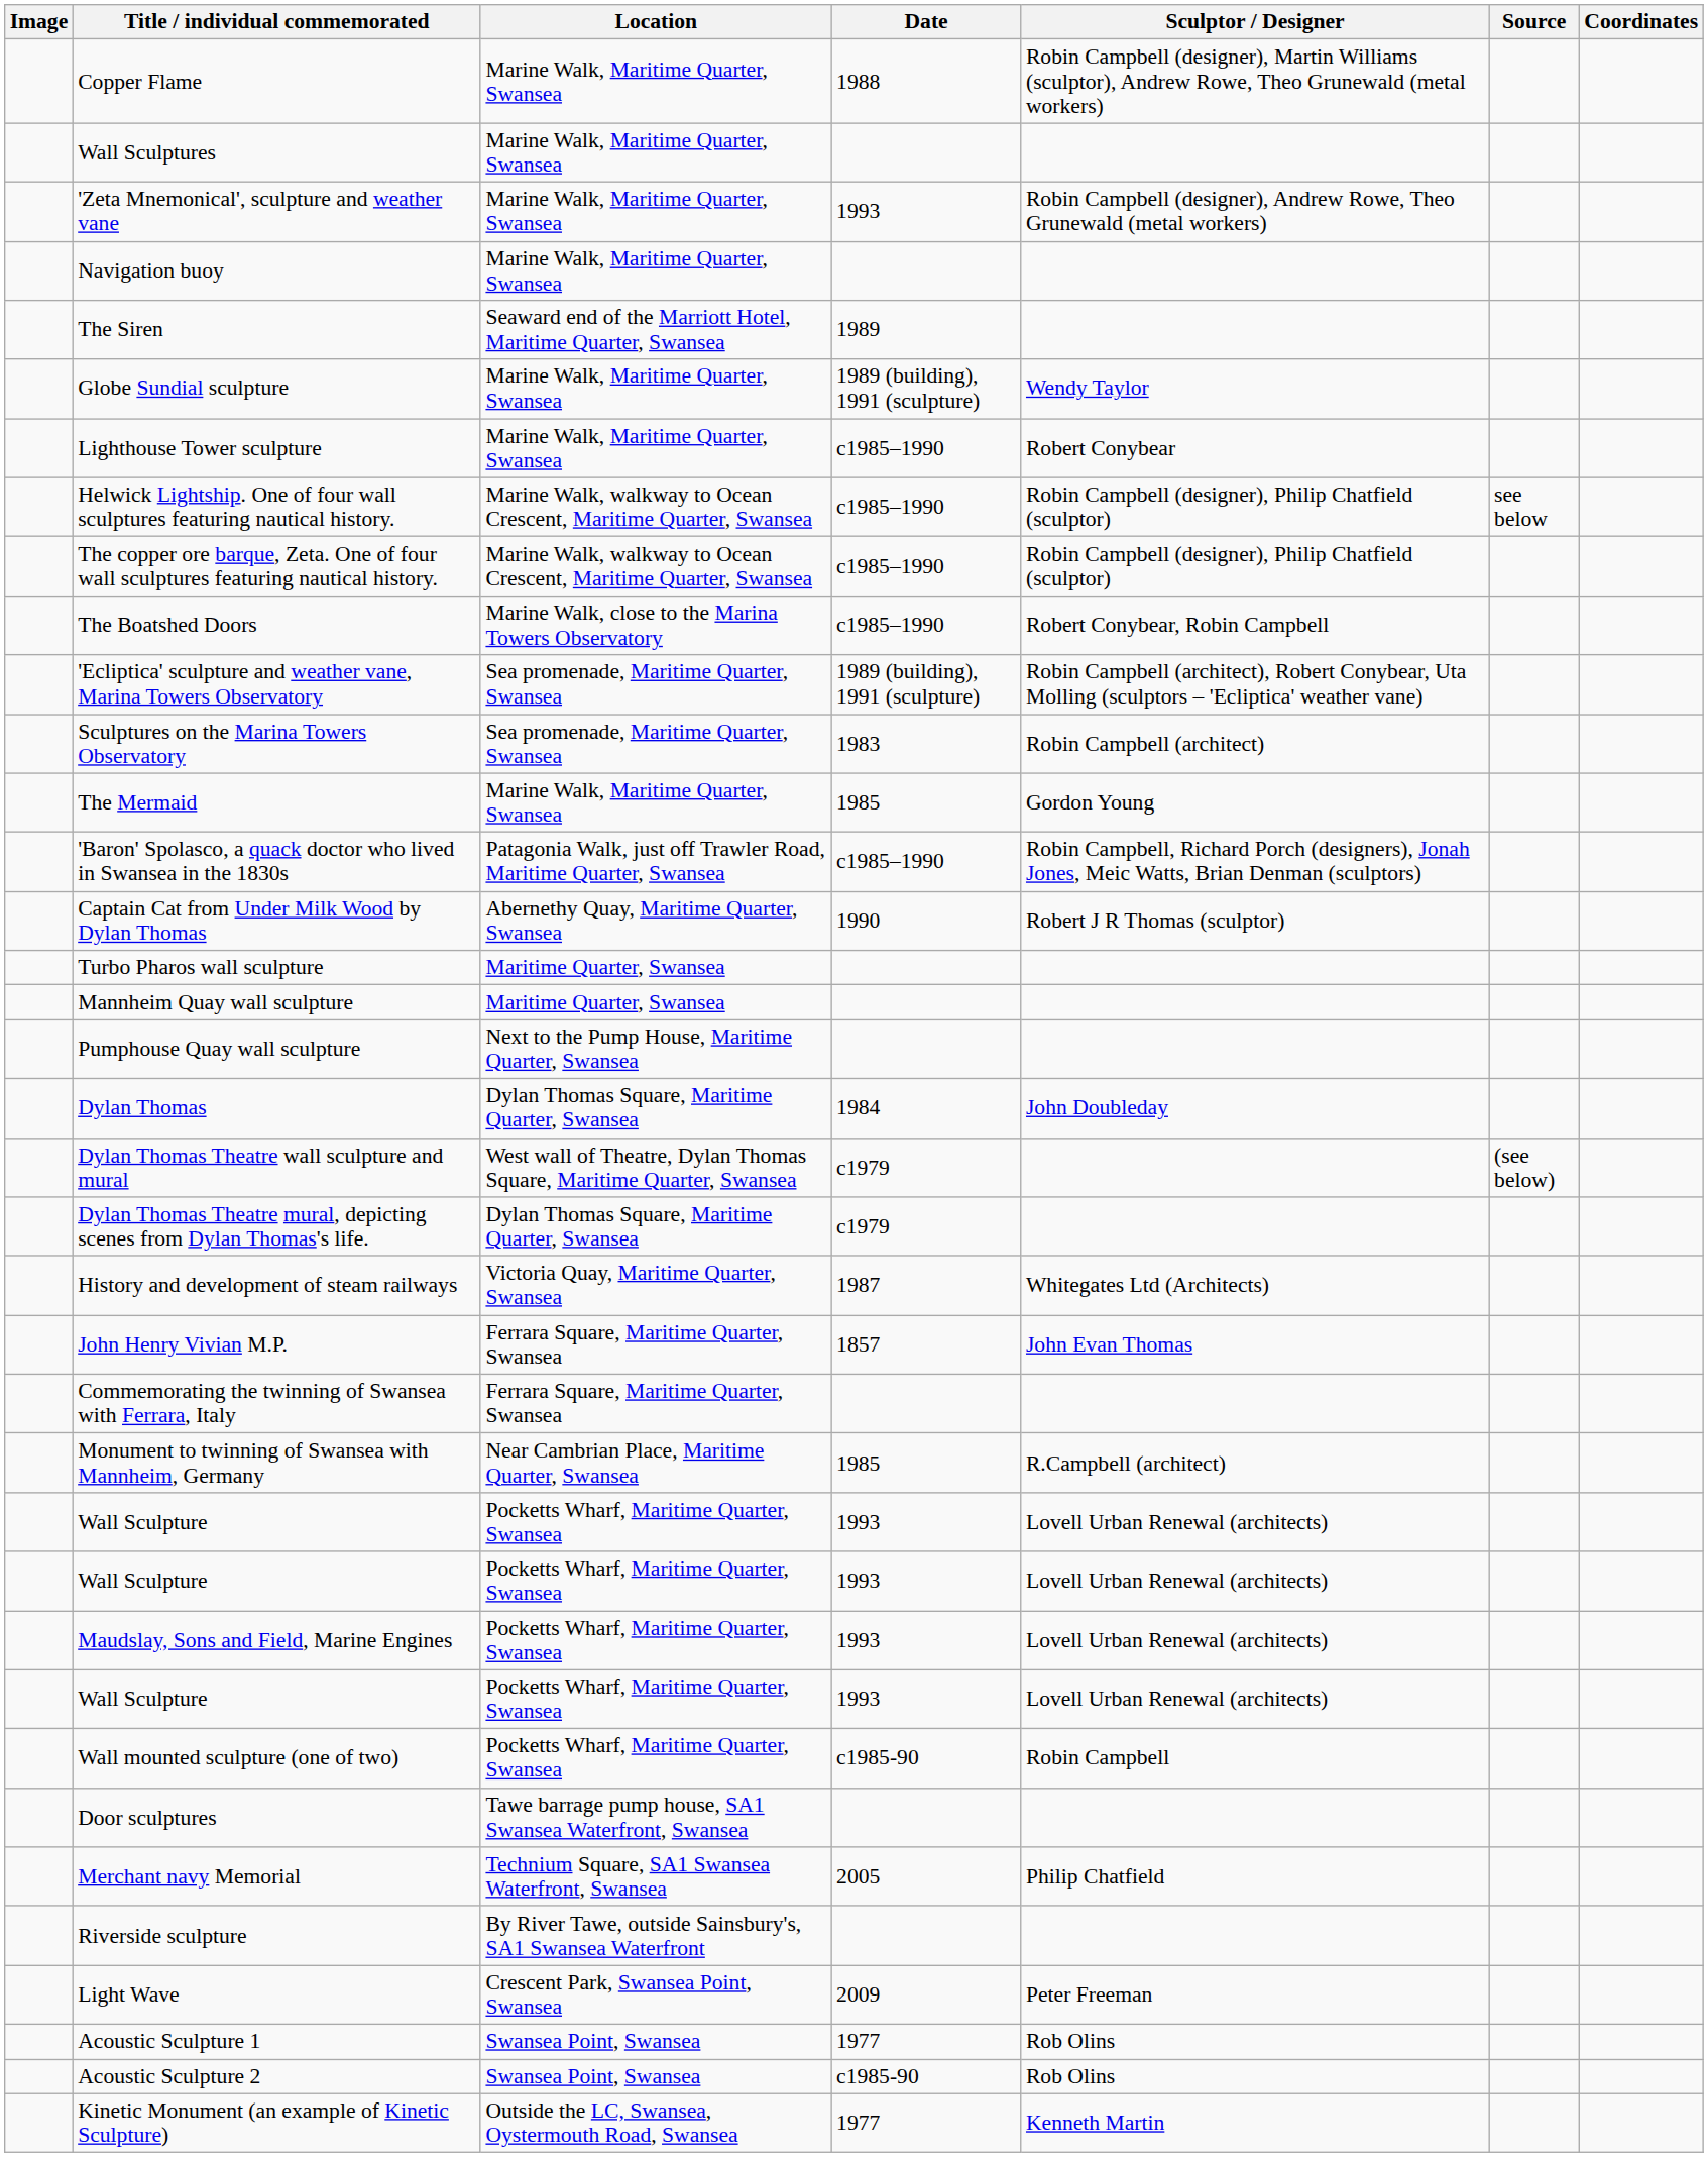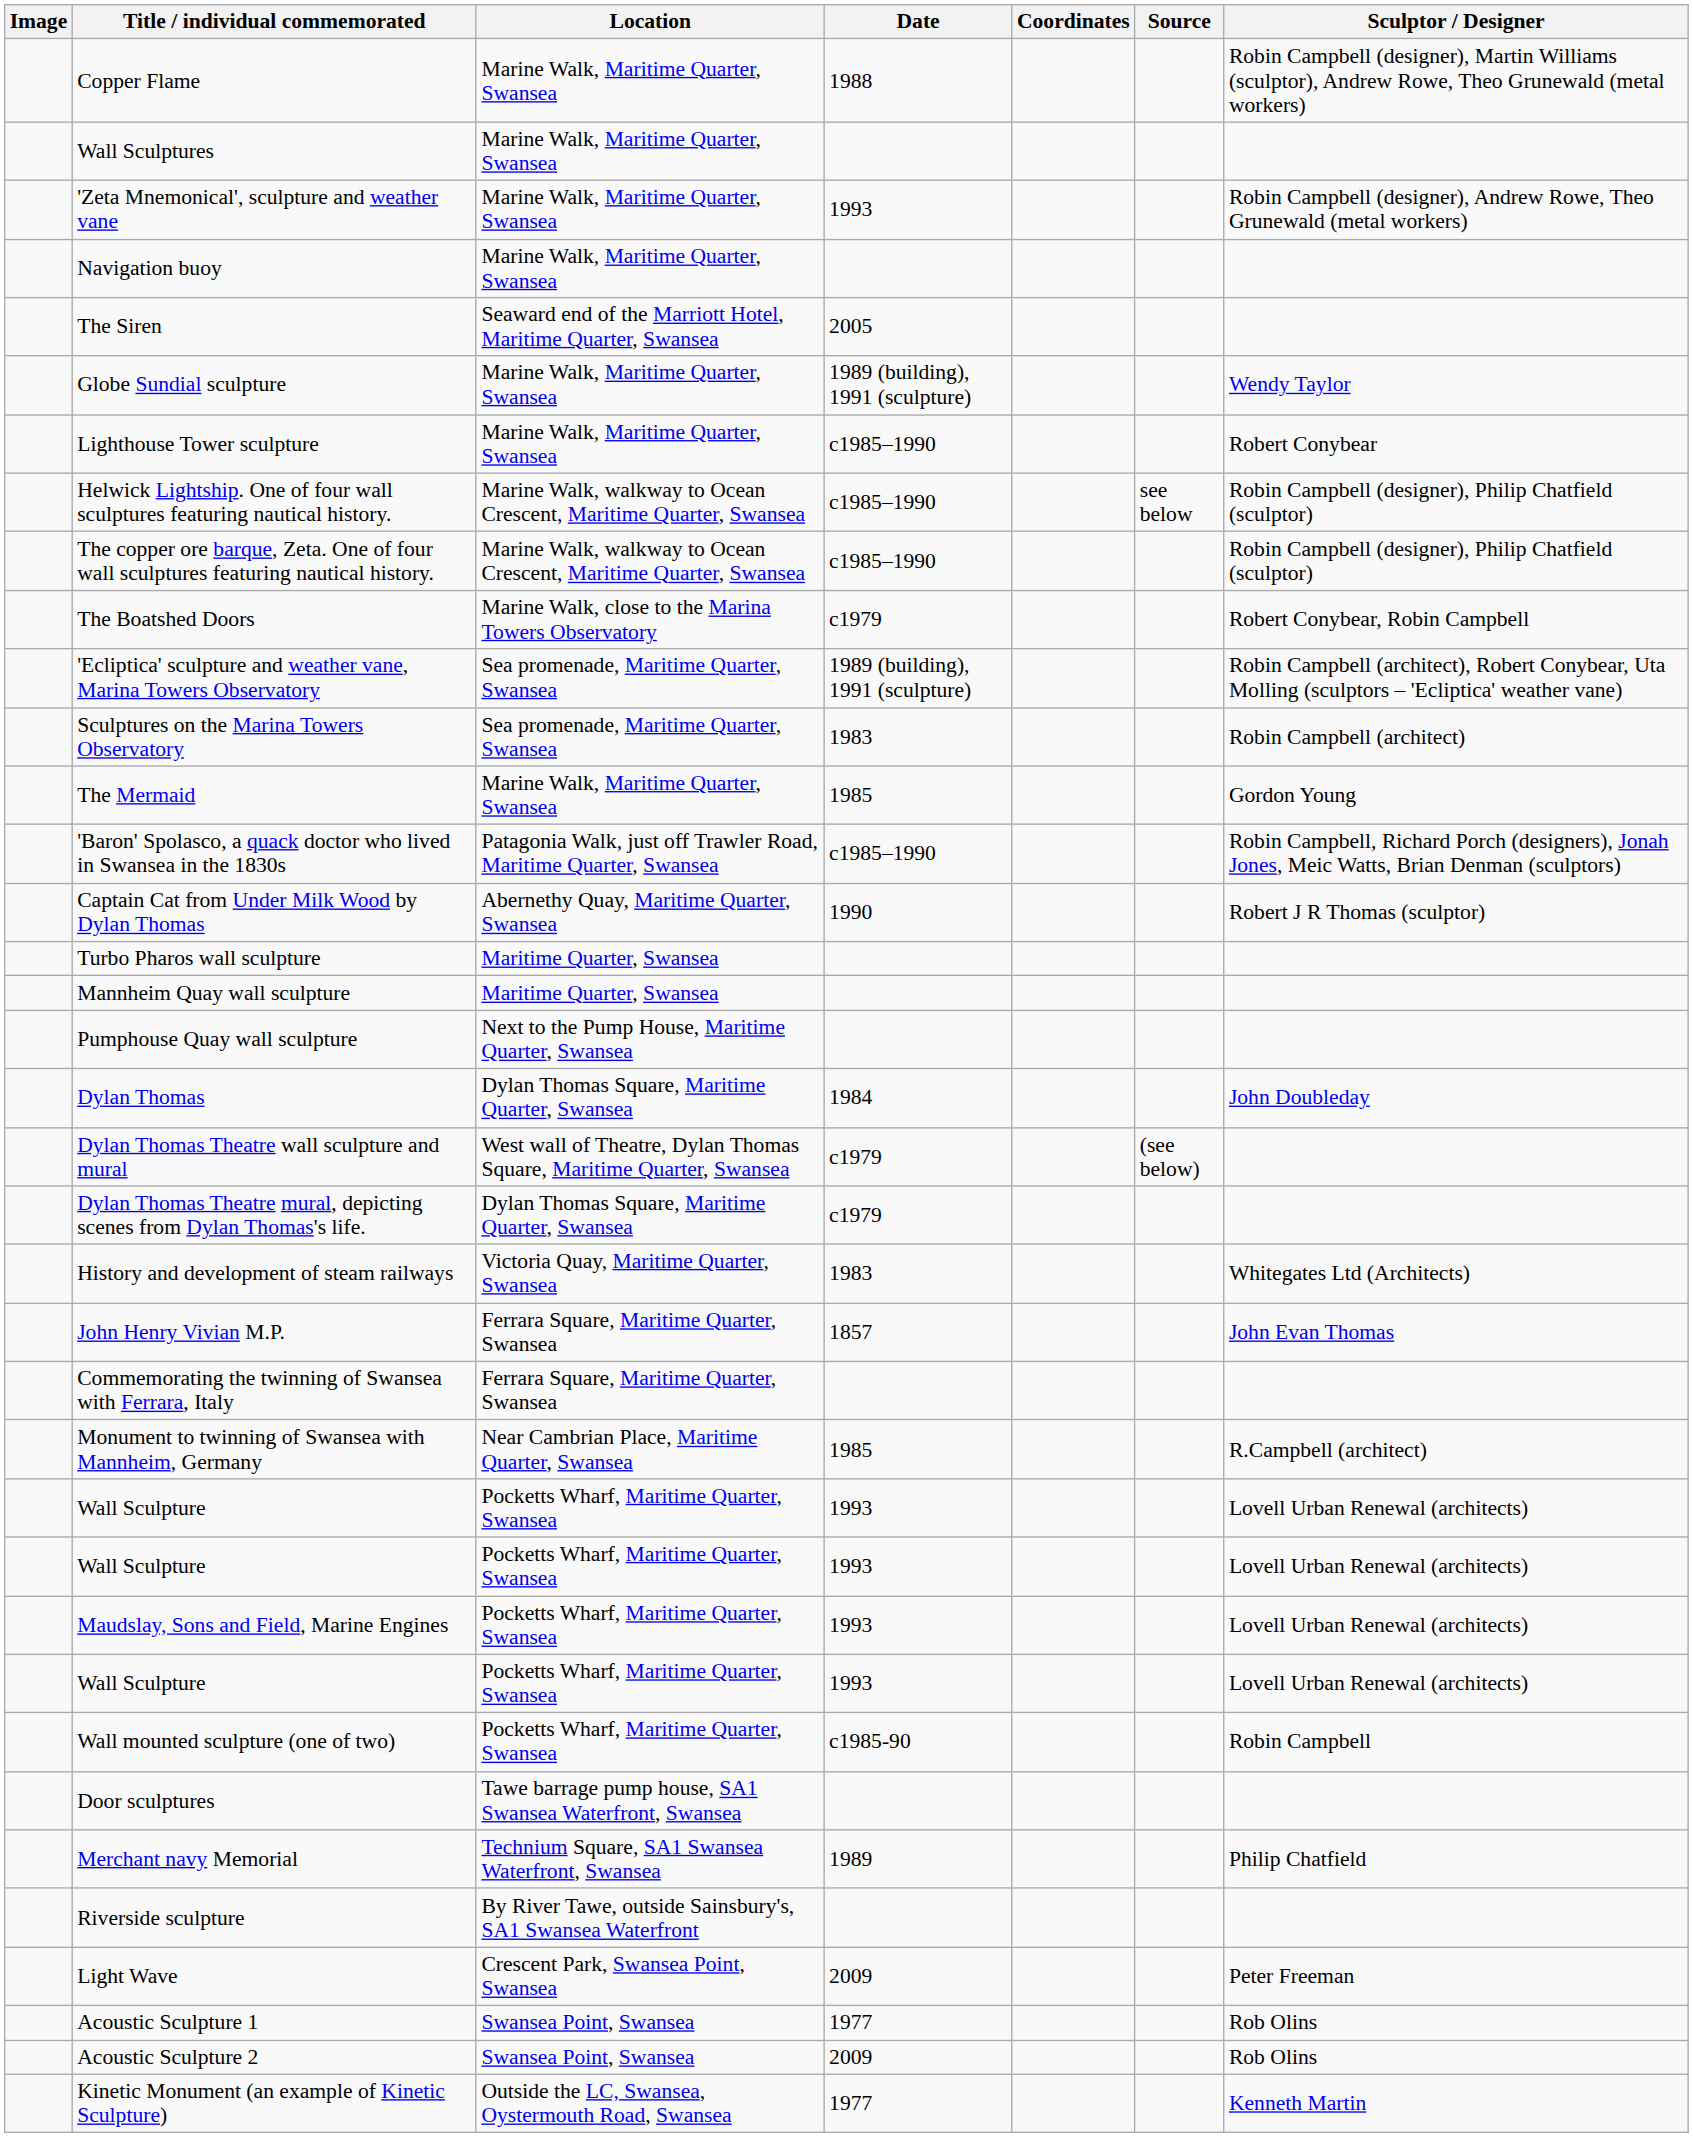columns swapped: Sculptor / Designer <-> Coordinates
The Siren | Date: 1989 -> 2005
The Boatshed Doors | Date: c1985–1990 -> c1979
History and development of steam railways | Date: 1987 -> 1983
Merchant navy Memorial | Date: 2005 -> 1989
Acoustic Sculpture 2 | Date: c1985-90 -> 2009
